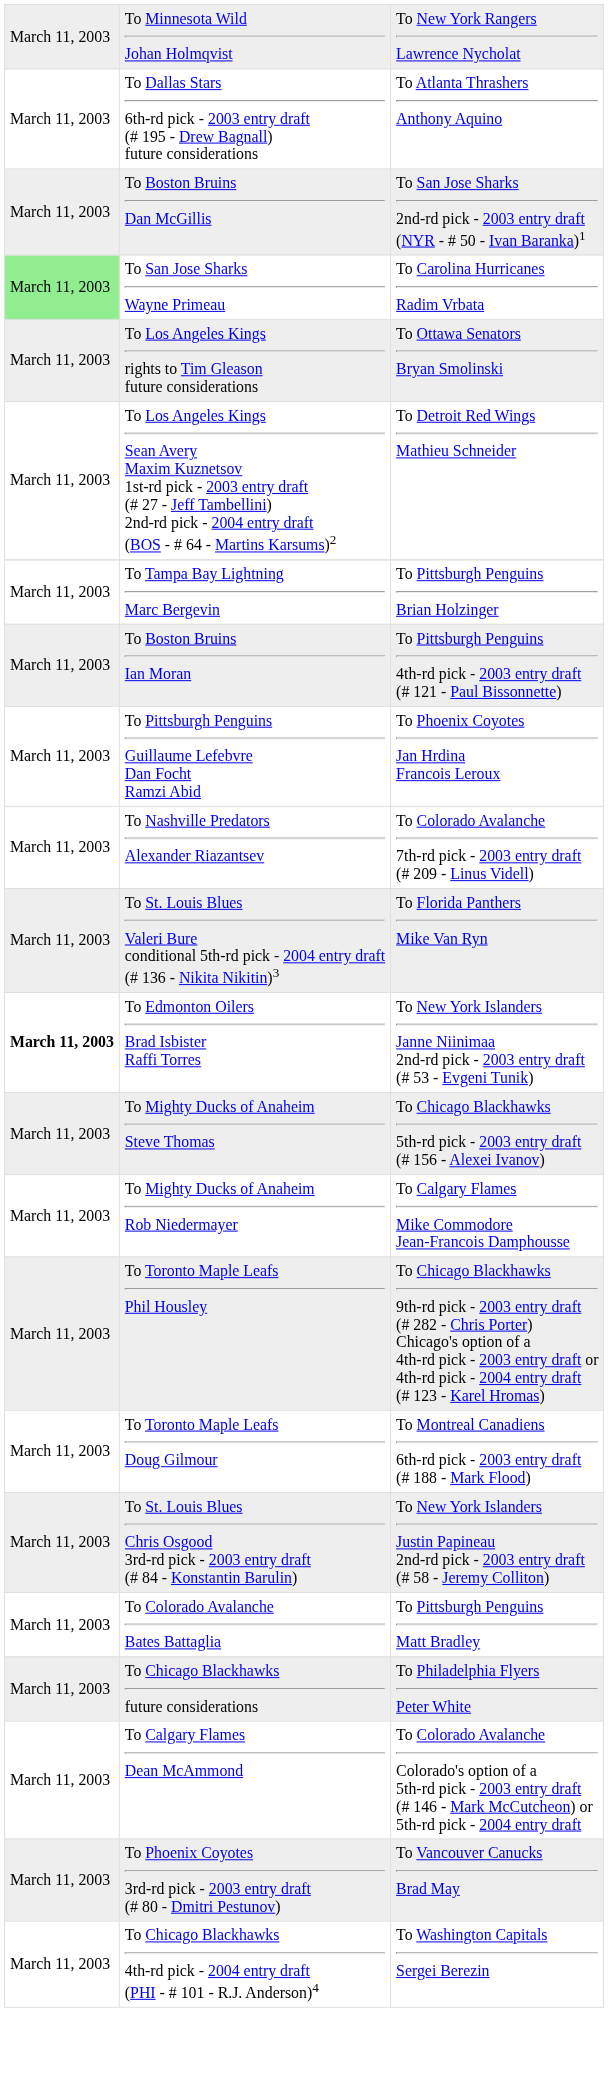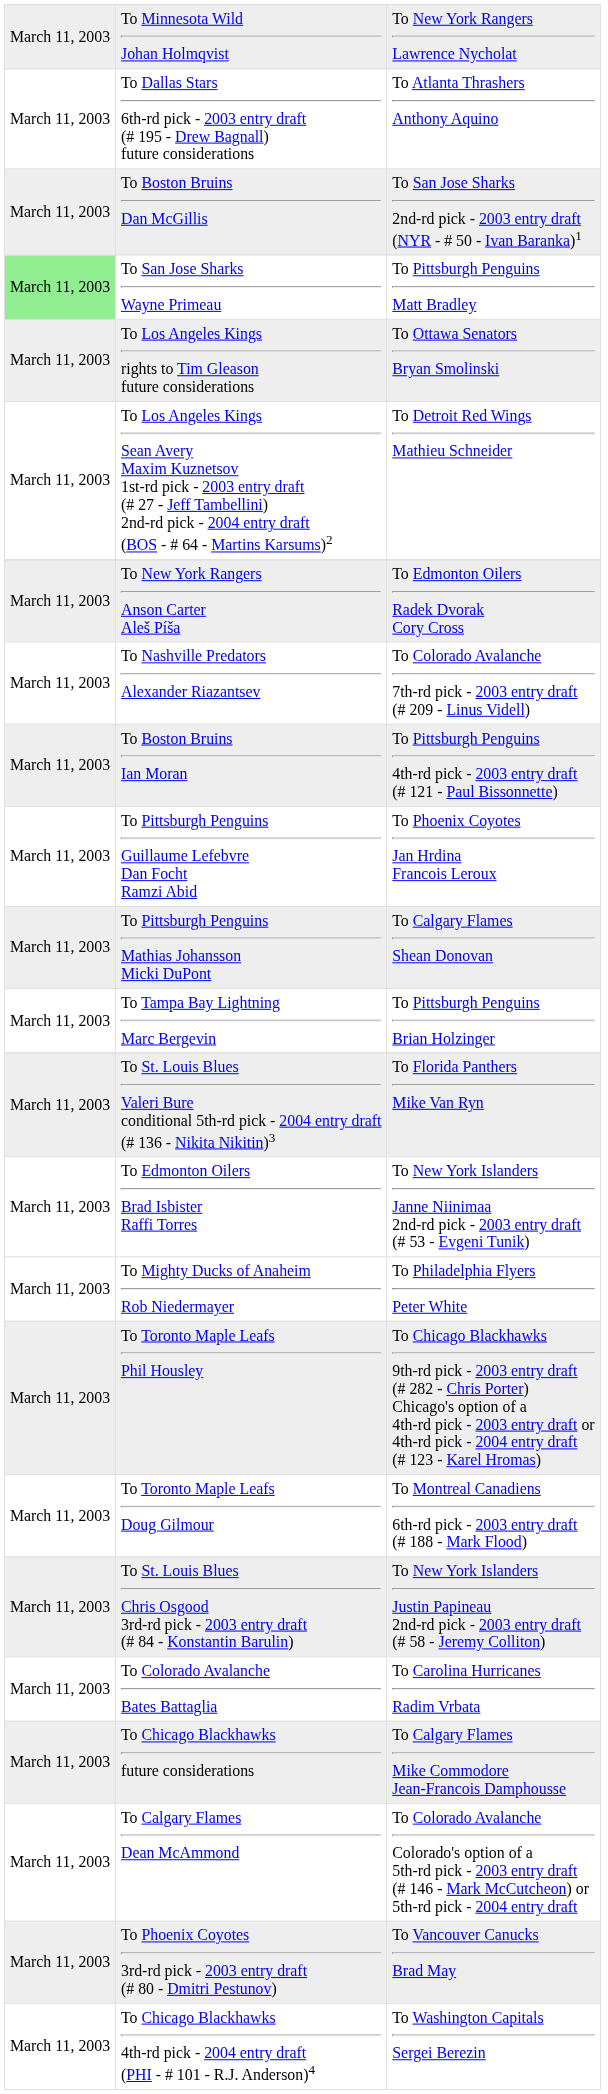To San Jose Sharks Wayne Primeau | column 3: To Carolina Hurricanes Radim Vrbata -> To Pittsburgh Penguins Matt Bradley
+ row: March 11, 2003 | To New York Rangers Anson Carter Aleš Píša | To Edmonton Oilers Radek Dvorak Cory Cross
rows swapped: To Nashville Predators Alexander Riazantsev <-> To Tampa Bay Lightning Marc Bergevin
+ row: March 11, 2003 | To Pittsburgh Penguins Mathias Johansson Micki DuPont | To Calgary Flames Shean Donovan
To Edmonton Oilers Brad Isbister Raffi Torres | column 1: bold -> normal
- row: March 11, 2003 | To Mighty Ducks of Anaheim Steve Thomas | To Chicago Blackhawks 5th-rd pick - 2003 entry draft (# 156 - Alexei Ivanov)
To Mighty Ducks of Anaheim Rob Niedermayer | column 3: To Calgary Flames Mike Commodore Jean-Francois Damphousse -> To Philadelphia Flyers Peter White
To Colorado Avalanche Bates Battaglia | column 3: To Pittsburgh Penguins Matt Bradley -> To Carolina Hurricanes Radim Vrbata
To Chicago Blackhawks future considerations | column 3: To Philadelphia Flyers Peter White -> To Calgary Flames Mike Commodore Jean-Francois Damphousse
